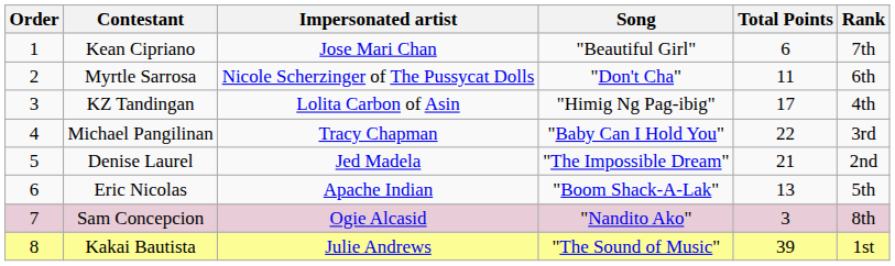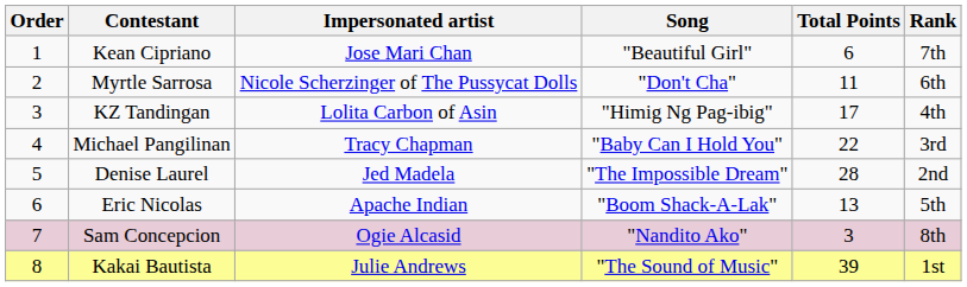Denise Laurel | Total Points: 21 -> 28
